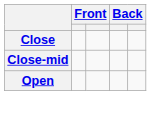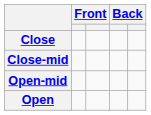+ row: Open-mid
